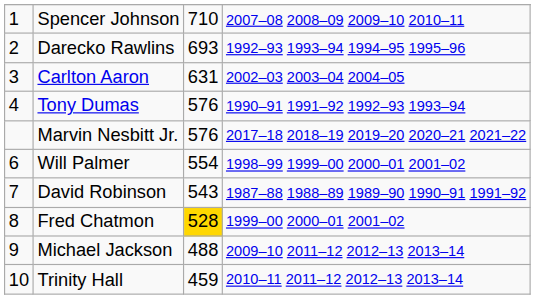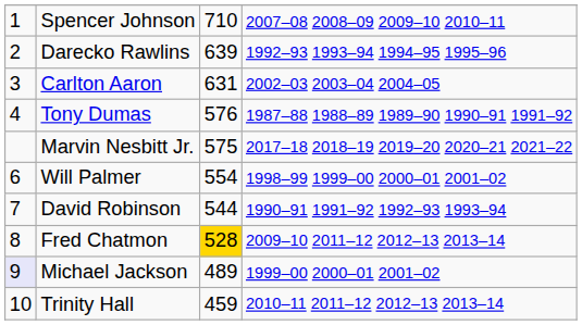Darecko Rawlins | column 3: 693 -> 639
Tony Dumas | column 4: 1990–91 1991–92 1992–93 1993–94 -> 1987–88 1988–89 1989–90 1990–91 1991–92
Marvin Nesbitt Jr. | column 3: 576 -> 575
David Robinson | column 3: 543 -> 544
David Robinson | column 4: 1987–88 1988–89 1989–90 1990–91 1991–92 -> 1990–91 1991–92 1992–93 1993–94
Fred Chatmon | column 4: 1999–00 2000–01 2001–02 -> 2009–10 2011–12 2012–13 2013–14
Michael Jackson | column 1: no background -> lavender background
Michael Jackson | column 3: 488 -> 489
Michael Jackson | column 4: 2009–10 2011–12 2012–13 2013–14 -> 1999–00 2000–01 2001–02
